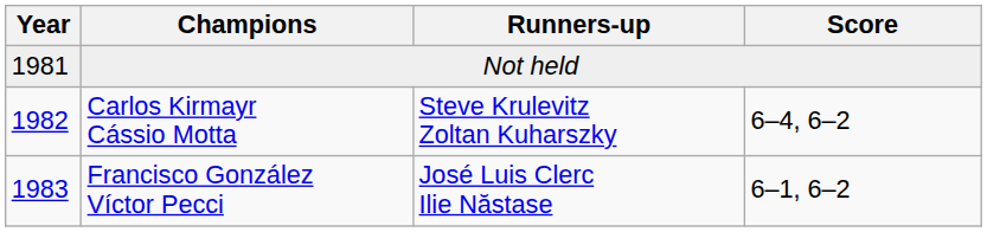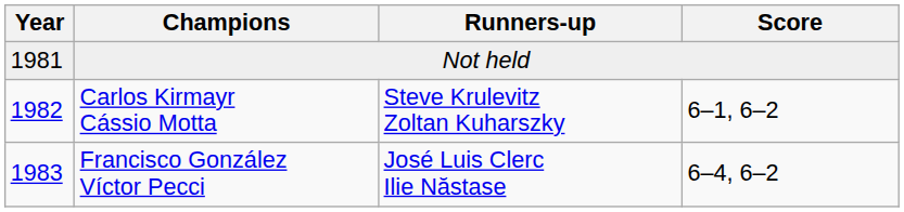Carlos Kirmayr Cássio Motta | Score: 6–4, 6–2 -> 6–1, 6–2
Francisco González Víctor Pecci | Score: 6–1, 6–2 -> 6–4, 6–2
